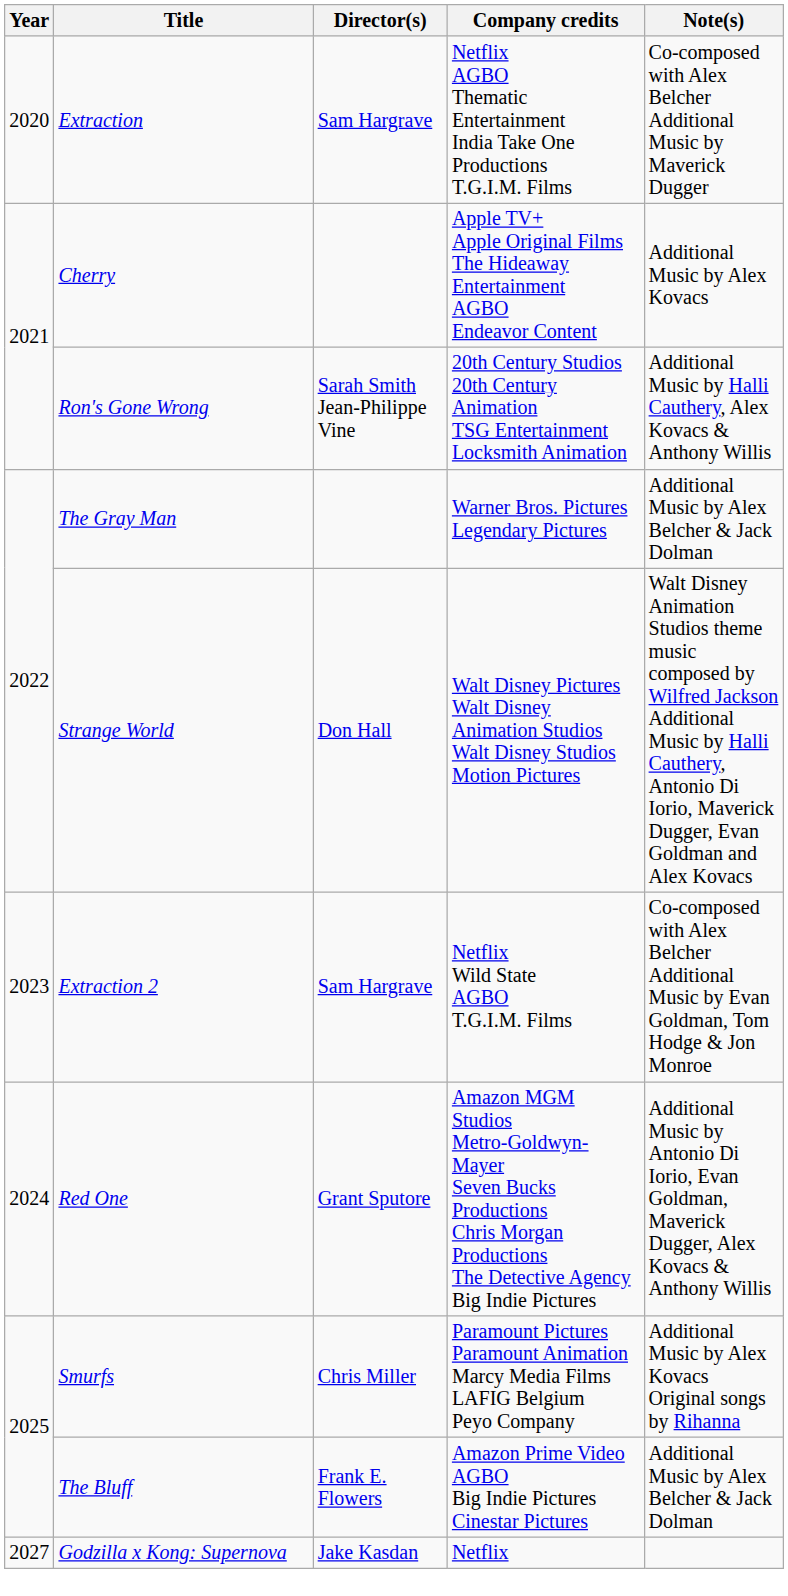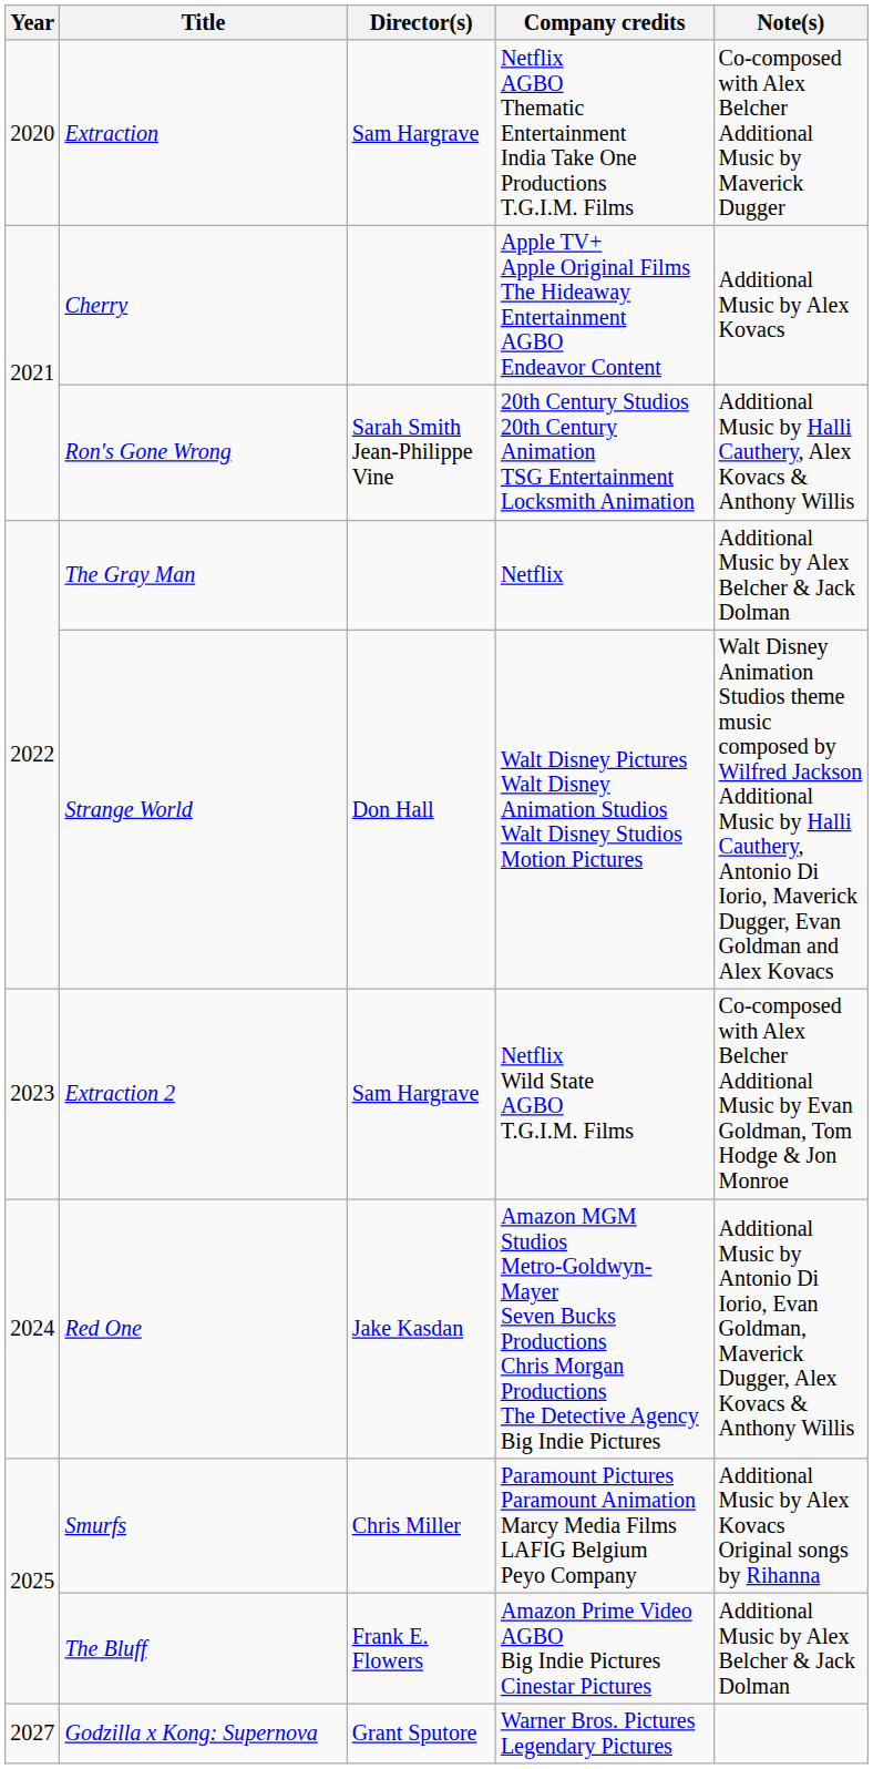The Gray Man | Company credits: Warner Bros. Pictures Legendary Pictures -> Netflix
Red One | Director(s): Grant Sputore -> Jake Kasdan
Godzilla x Kong: Supernova | Director(s): Jake Kasdan -> Grant Sputore
Godzilla x Kong: Supernova | Company credits: Netflix -> Warner Bros. Pictures Legendary Pictures
